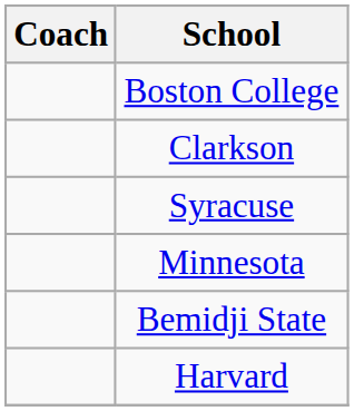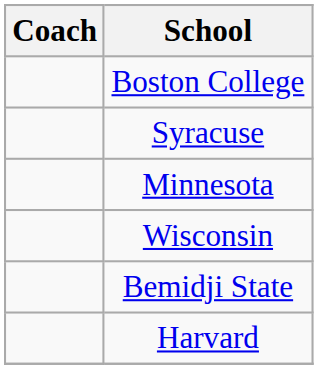- row: Clarkson
+ row: Wisconsin
